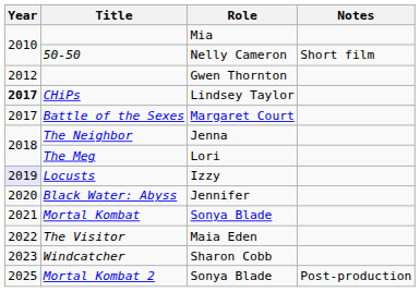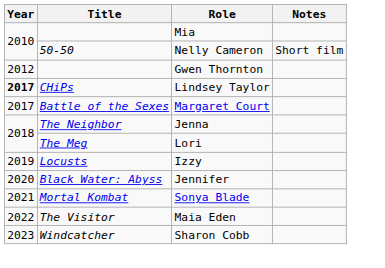Locusts | Year: lavender background -> no background
- row: 2025 | Mortal Kombat 2 | Sonya Blade | Post-production
